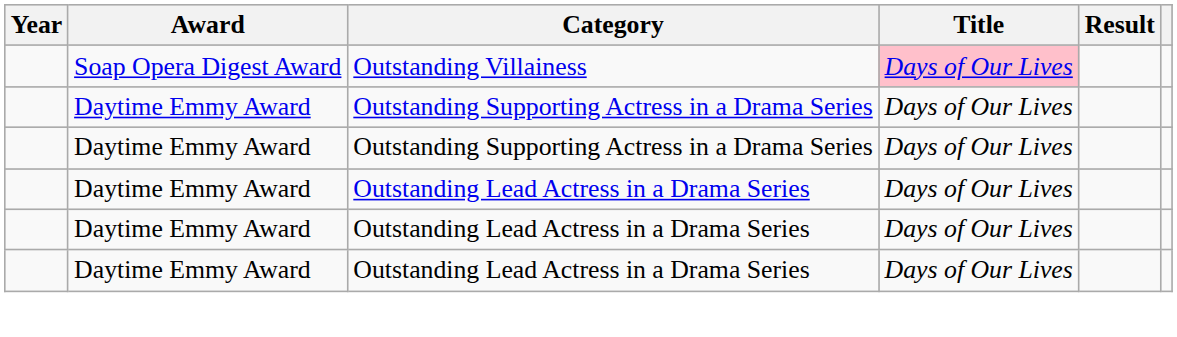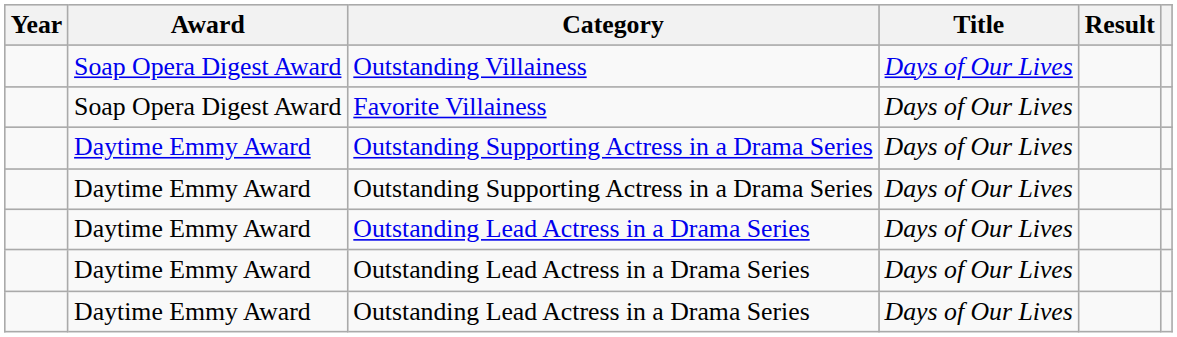Outstanding Villainess | Title: pink background -> no background
+ row: Soap Opera Digest Award | Favorite Villainess | Days of Our Lives
